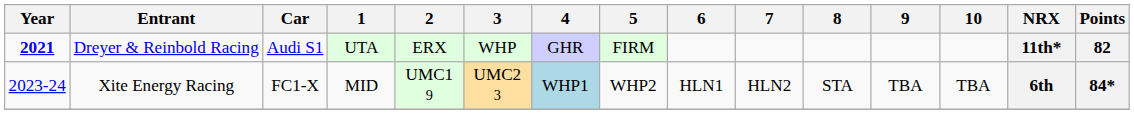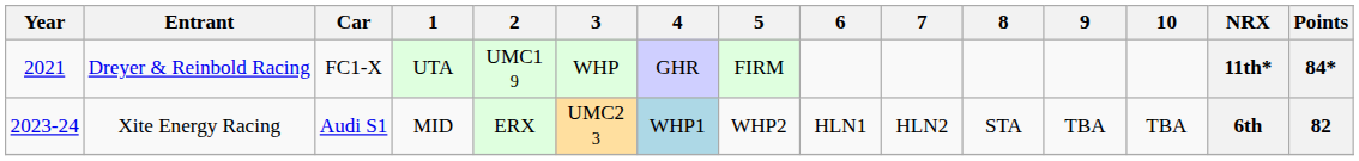Dreyer & Reinbold Racing | Year: bold -> normal
Dreyer & Reinbold Racing | Car: Audi S1 -> FC1-X
Dreyer & Reinbold Racing | 2: ERX -> UMC1 9
Dreyer & Reinbold Racing | Points: 82 -> 84*
Xite Energy Racing | Car: FC1-X -> Audi S1
Xite Energy Racing | 2: UMC1 9 -> ERX
Xite Energy Racing | Points: 84* -> 82
